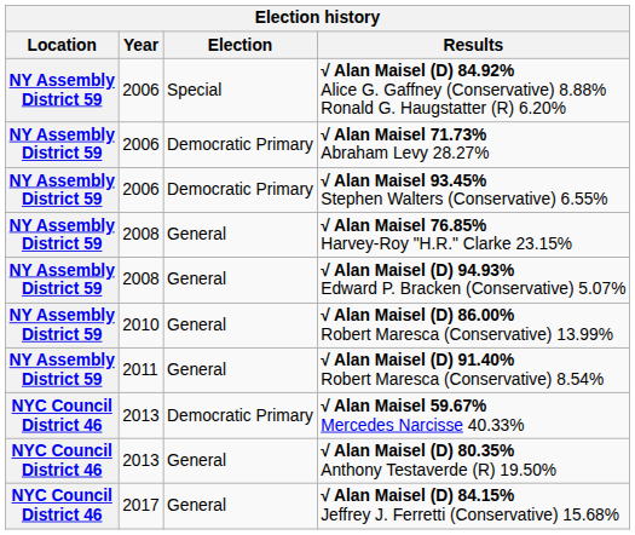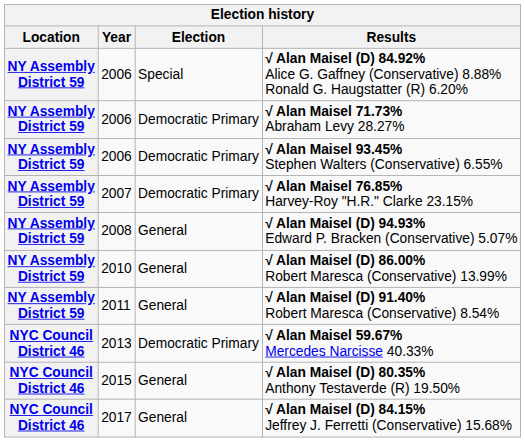√ Alan Maisel 76.85% Harvey-Roy "H.R." Clarke 23.15% | Year: 2008 -> 2007
√ Alan Maisel 76.85% Harvey-Roy "H.R." Clarke 23.15% | Election: General -> Democratic Primary
√ Alan Maisel (D) 80.35% Anthony Testaverde (R) 19.50% | Year: 2013 -> 2015
